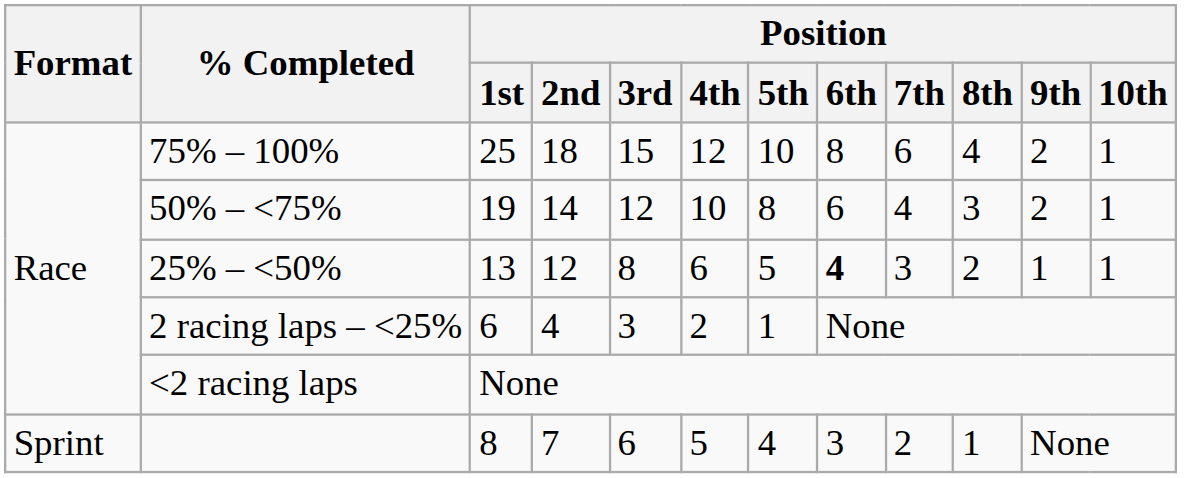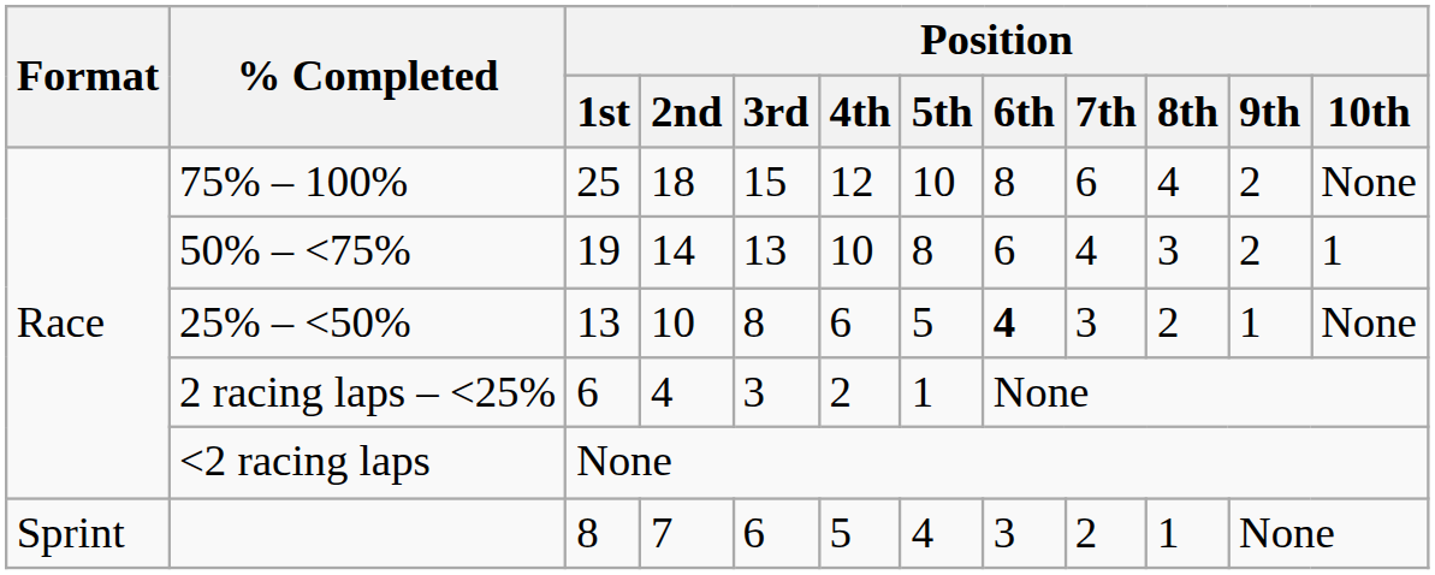75% – 100% | Position / 10th: 1 -> None
50% – <75% | Position / 3rd: 12 -> 13
25% – <50% | Position / 2nd: 12 -> 10
25% – <50% | Position / 10th: 1 -> None
